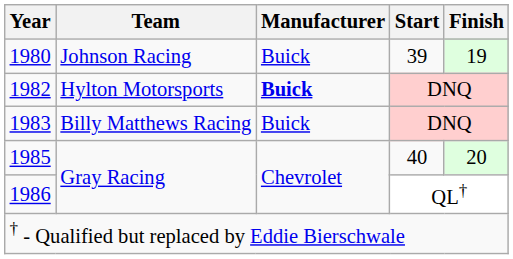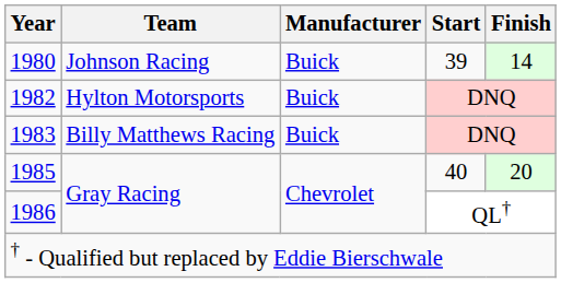1980 | Finish: 19 -> 14
1982 | Manufacturer: bold -> normal
